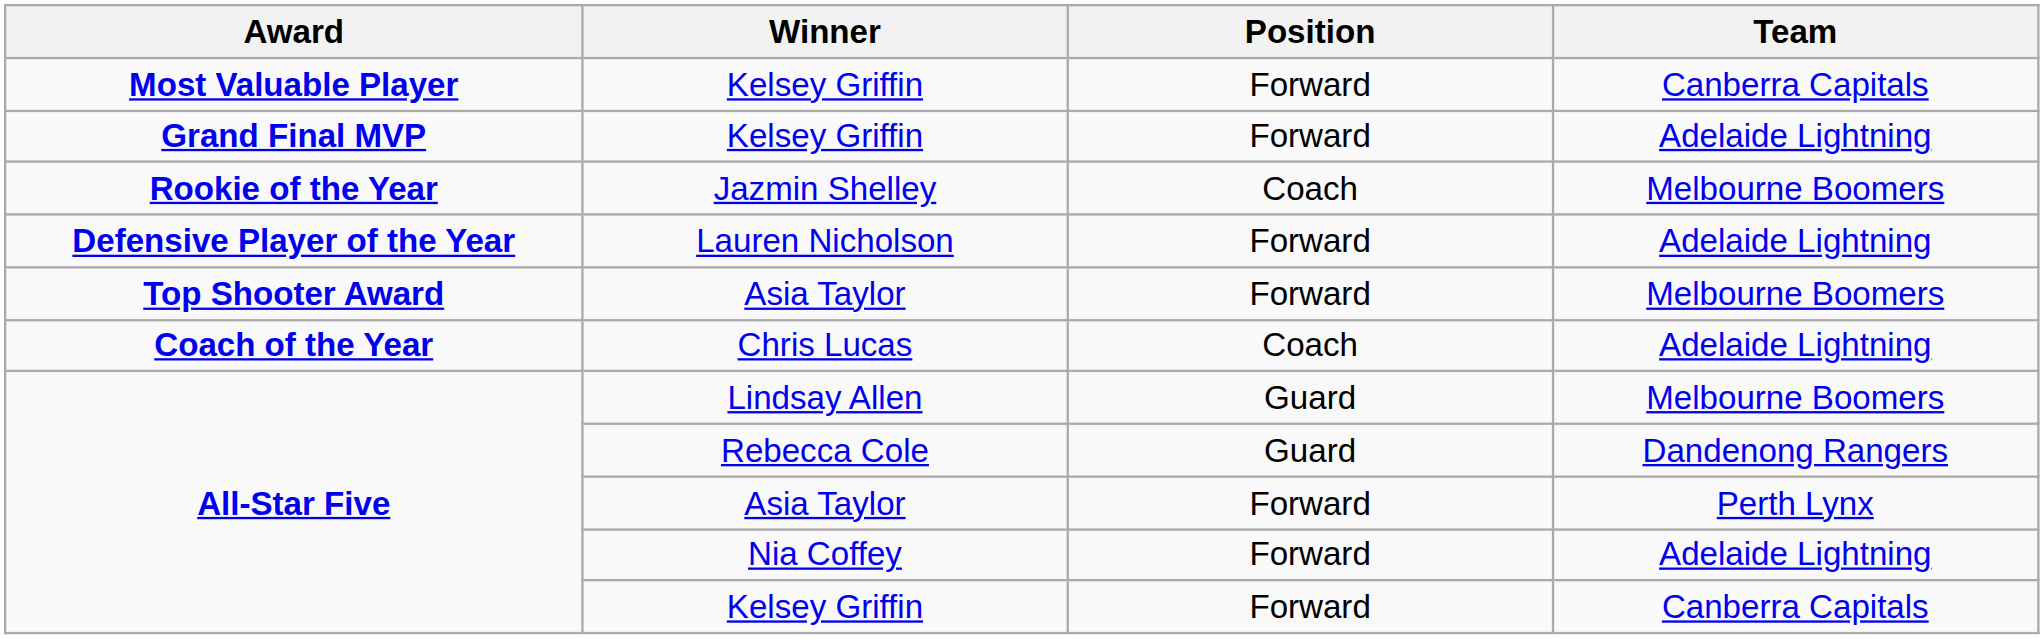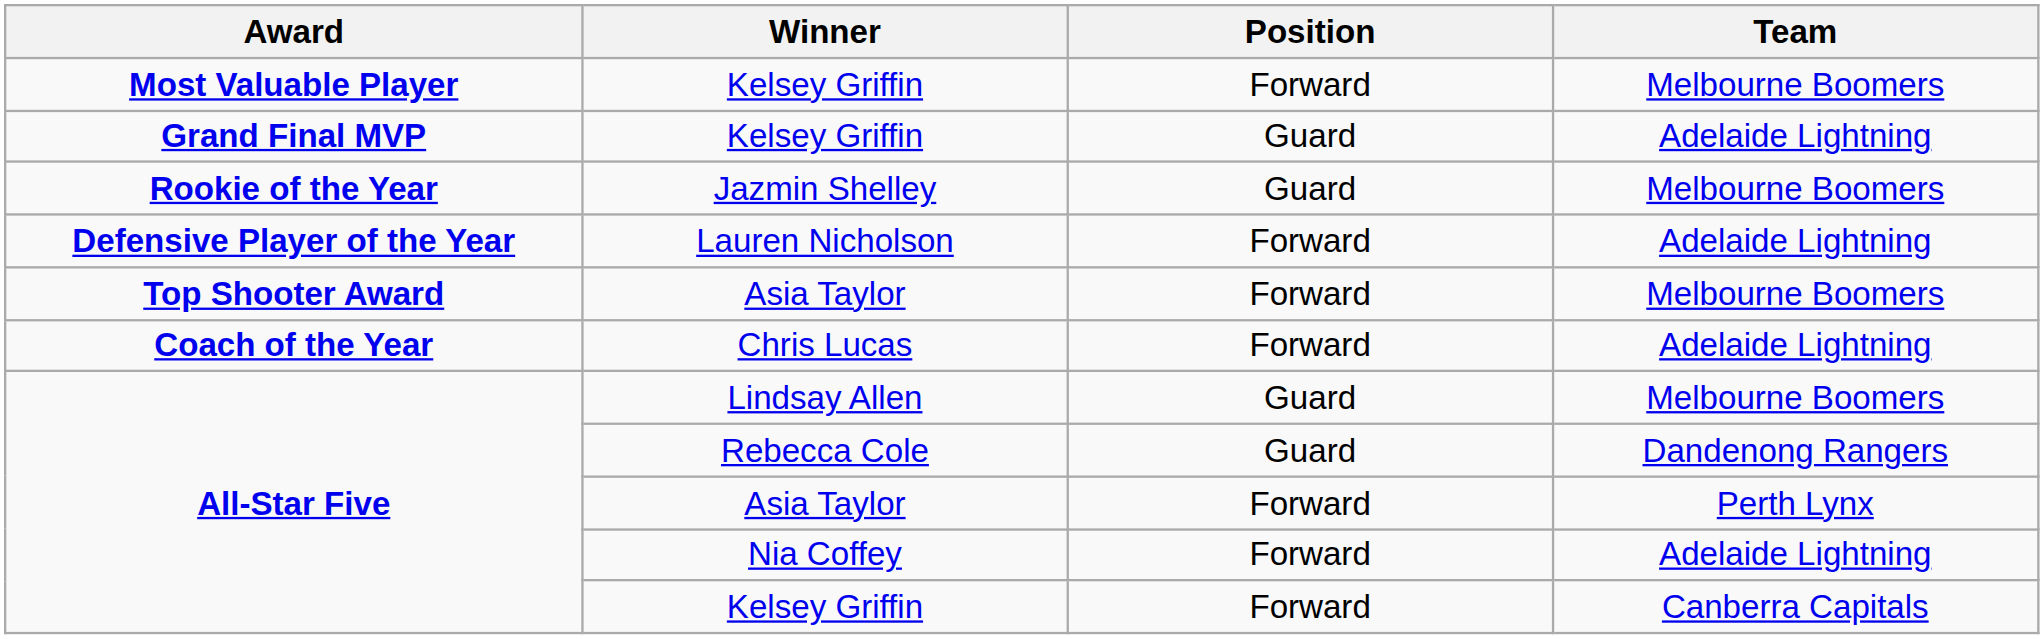Most Valuable Player / Kelsey Griffin | Team: Canberra Capitals -> Melbourne Boomers
Grand Final MVP / Kelsey Griffin | Position: Forward -> Guard
Jazmin Shelley | Position: Coach -> Guard
Chris Lucas | Position: Coach -> Forward
